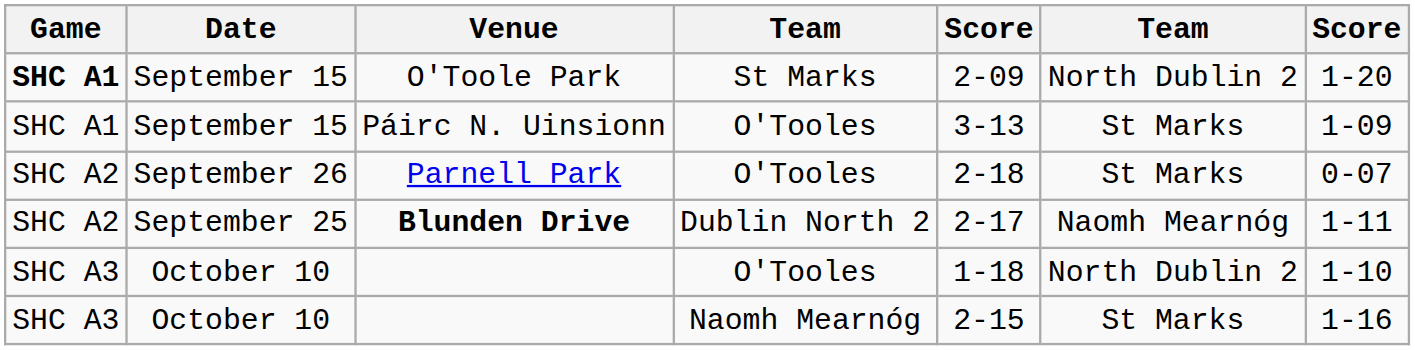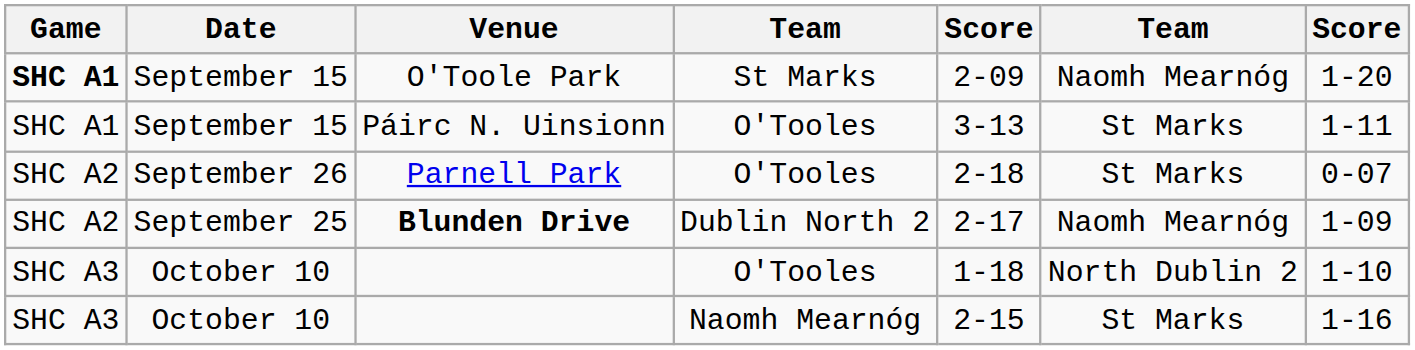O'Toole Park | column 6: North Dublin 2 -> Naomh Mearnóg
Páirc N. Uinsionn | column 7: 1-09 -> 1-11
Blunden Drive | column 7: 1-11 -> 1-09
